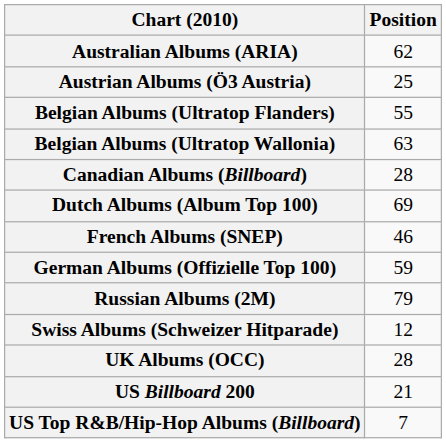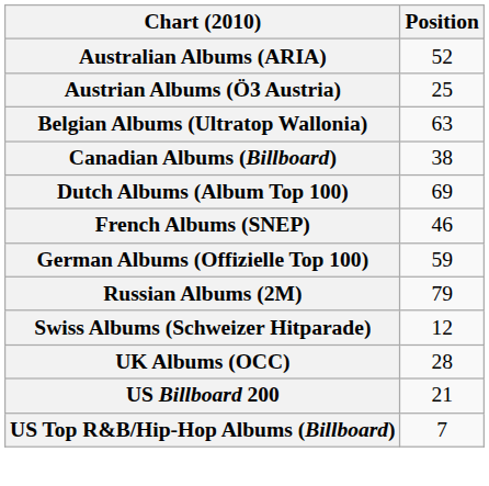Australian Albums (ARIA) | Position: 62 -> 52
- row: Belgian Albums (Ultratop Flanders) | 55
Canadian Albums (Billboard) | Position: 28 -> 38
